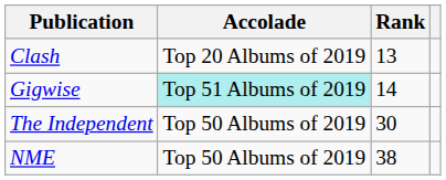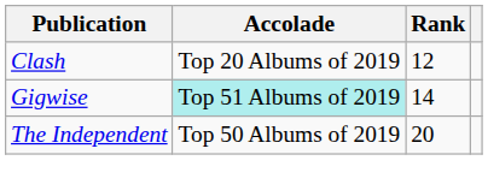Clash | Rank: 13 -> 12
The Independent | Rank: 30 -> 20
- row: NME | Top 50 Albums of 2019 | 38
